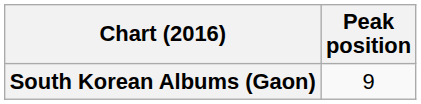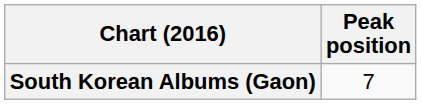South Korean Albums (Gaon) | Peak position: 9 -> 7
